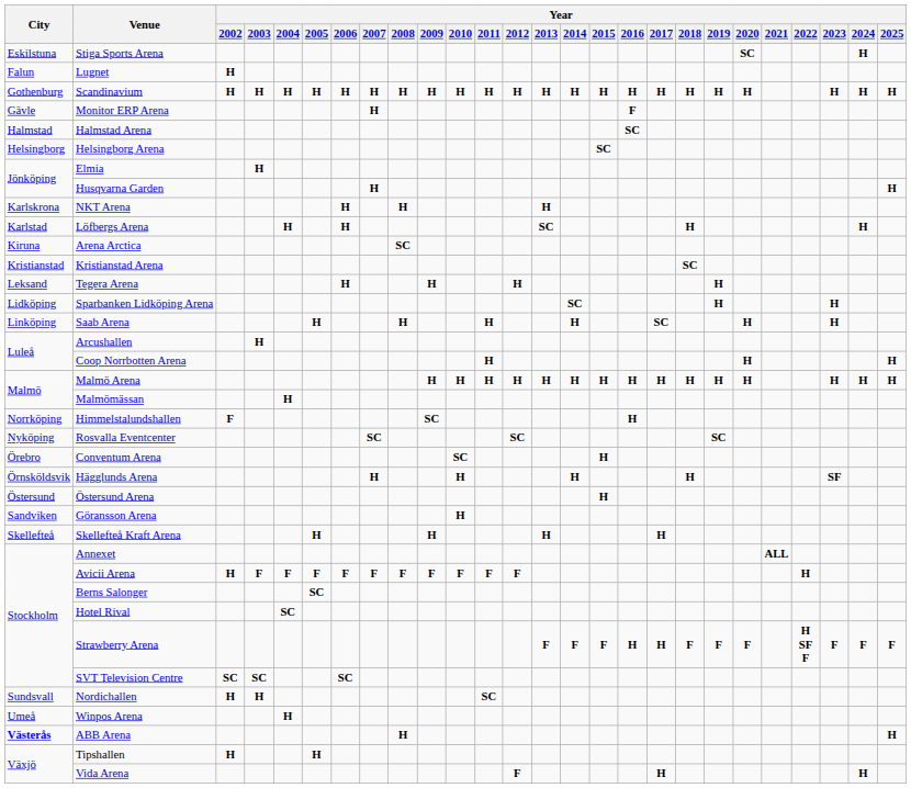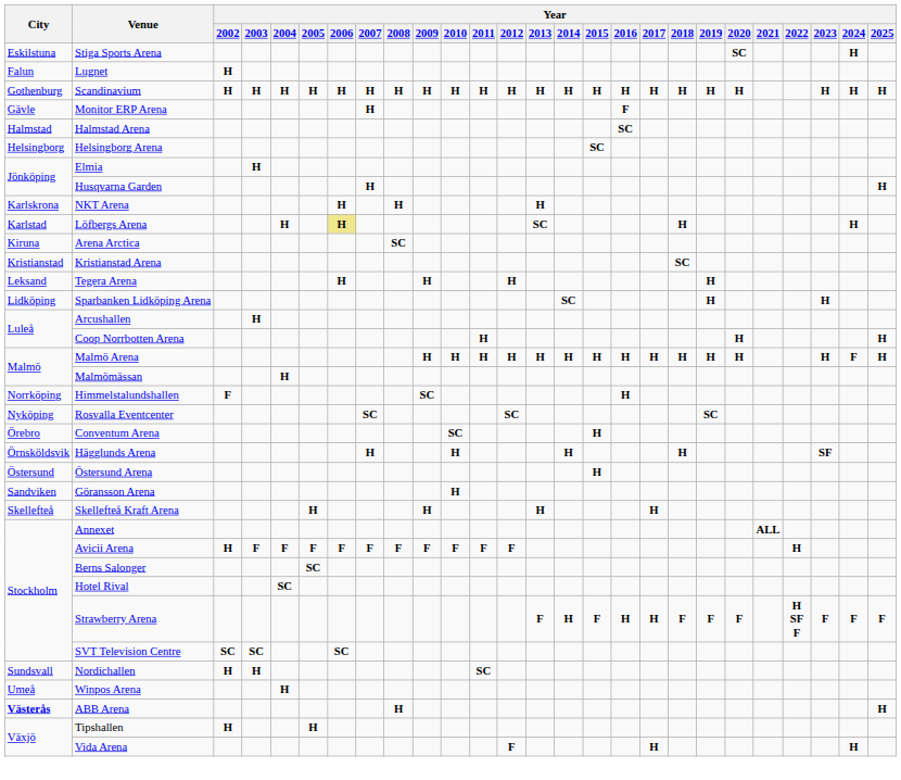Löfbergs Arena | Year / 2006: no background -> khaki background
- row: Linköping | Saab Arena | H | H | H | H | SC | H | H
Malmö Arena | Year / 2024: H -> F
Strawberry Arena | Year / 2014: F -> H
